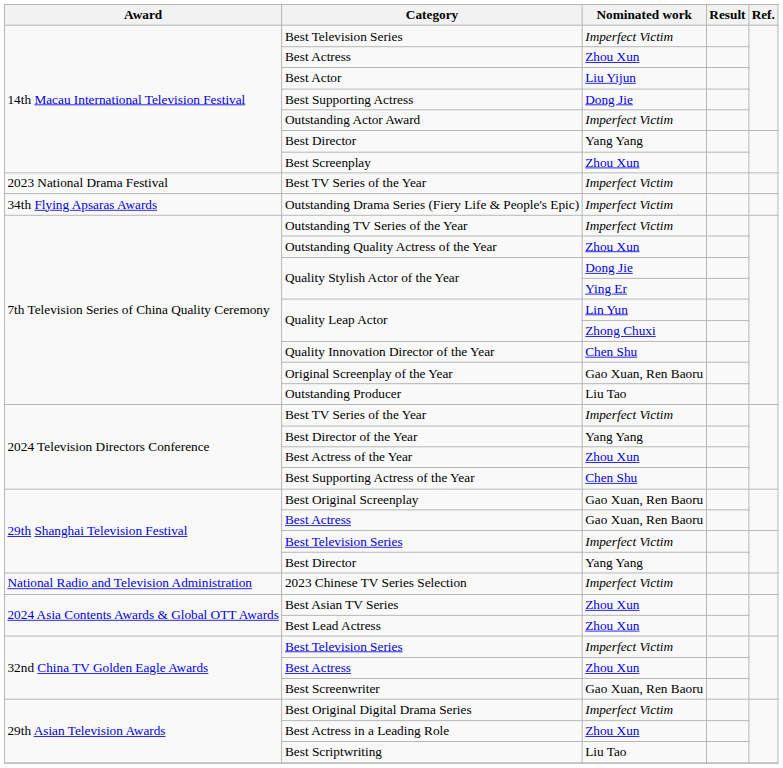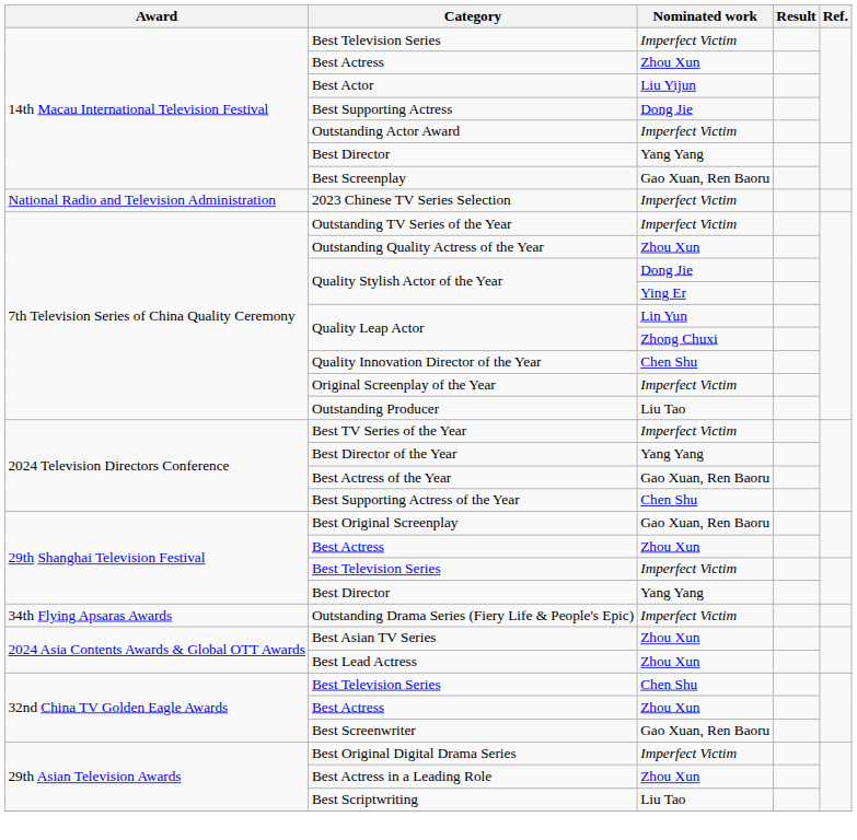Best Screenplay | Nominated work: Zhou Xun -> Gao Xuan, Ren Baoru
- row: 2023 National Drama Festival | Best TV Series of the Year | Imperfect Victim
rows swapped: 2023 Chinese TV Series Selection <-> Outstanding Drama Series (Fiery Life & People's Epic)
Original Screenplay of the Year | Nominated work: Gao Xuan, Ren Baoru -> Imperfect Victim
Best Actress of the Year | Nominated work: Zhou Xun -> Gao Xuan, Ren Baoru
29th Shanghai Television Festival / Best Actress | Nominated work: Gao Xuan, Ren Baoru -> Zhou Xun
32nd China TV Golden Eagle Awards / Best Television Series | Nominated work: Imperfect Victim -> Chen Shu
